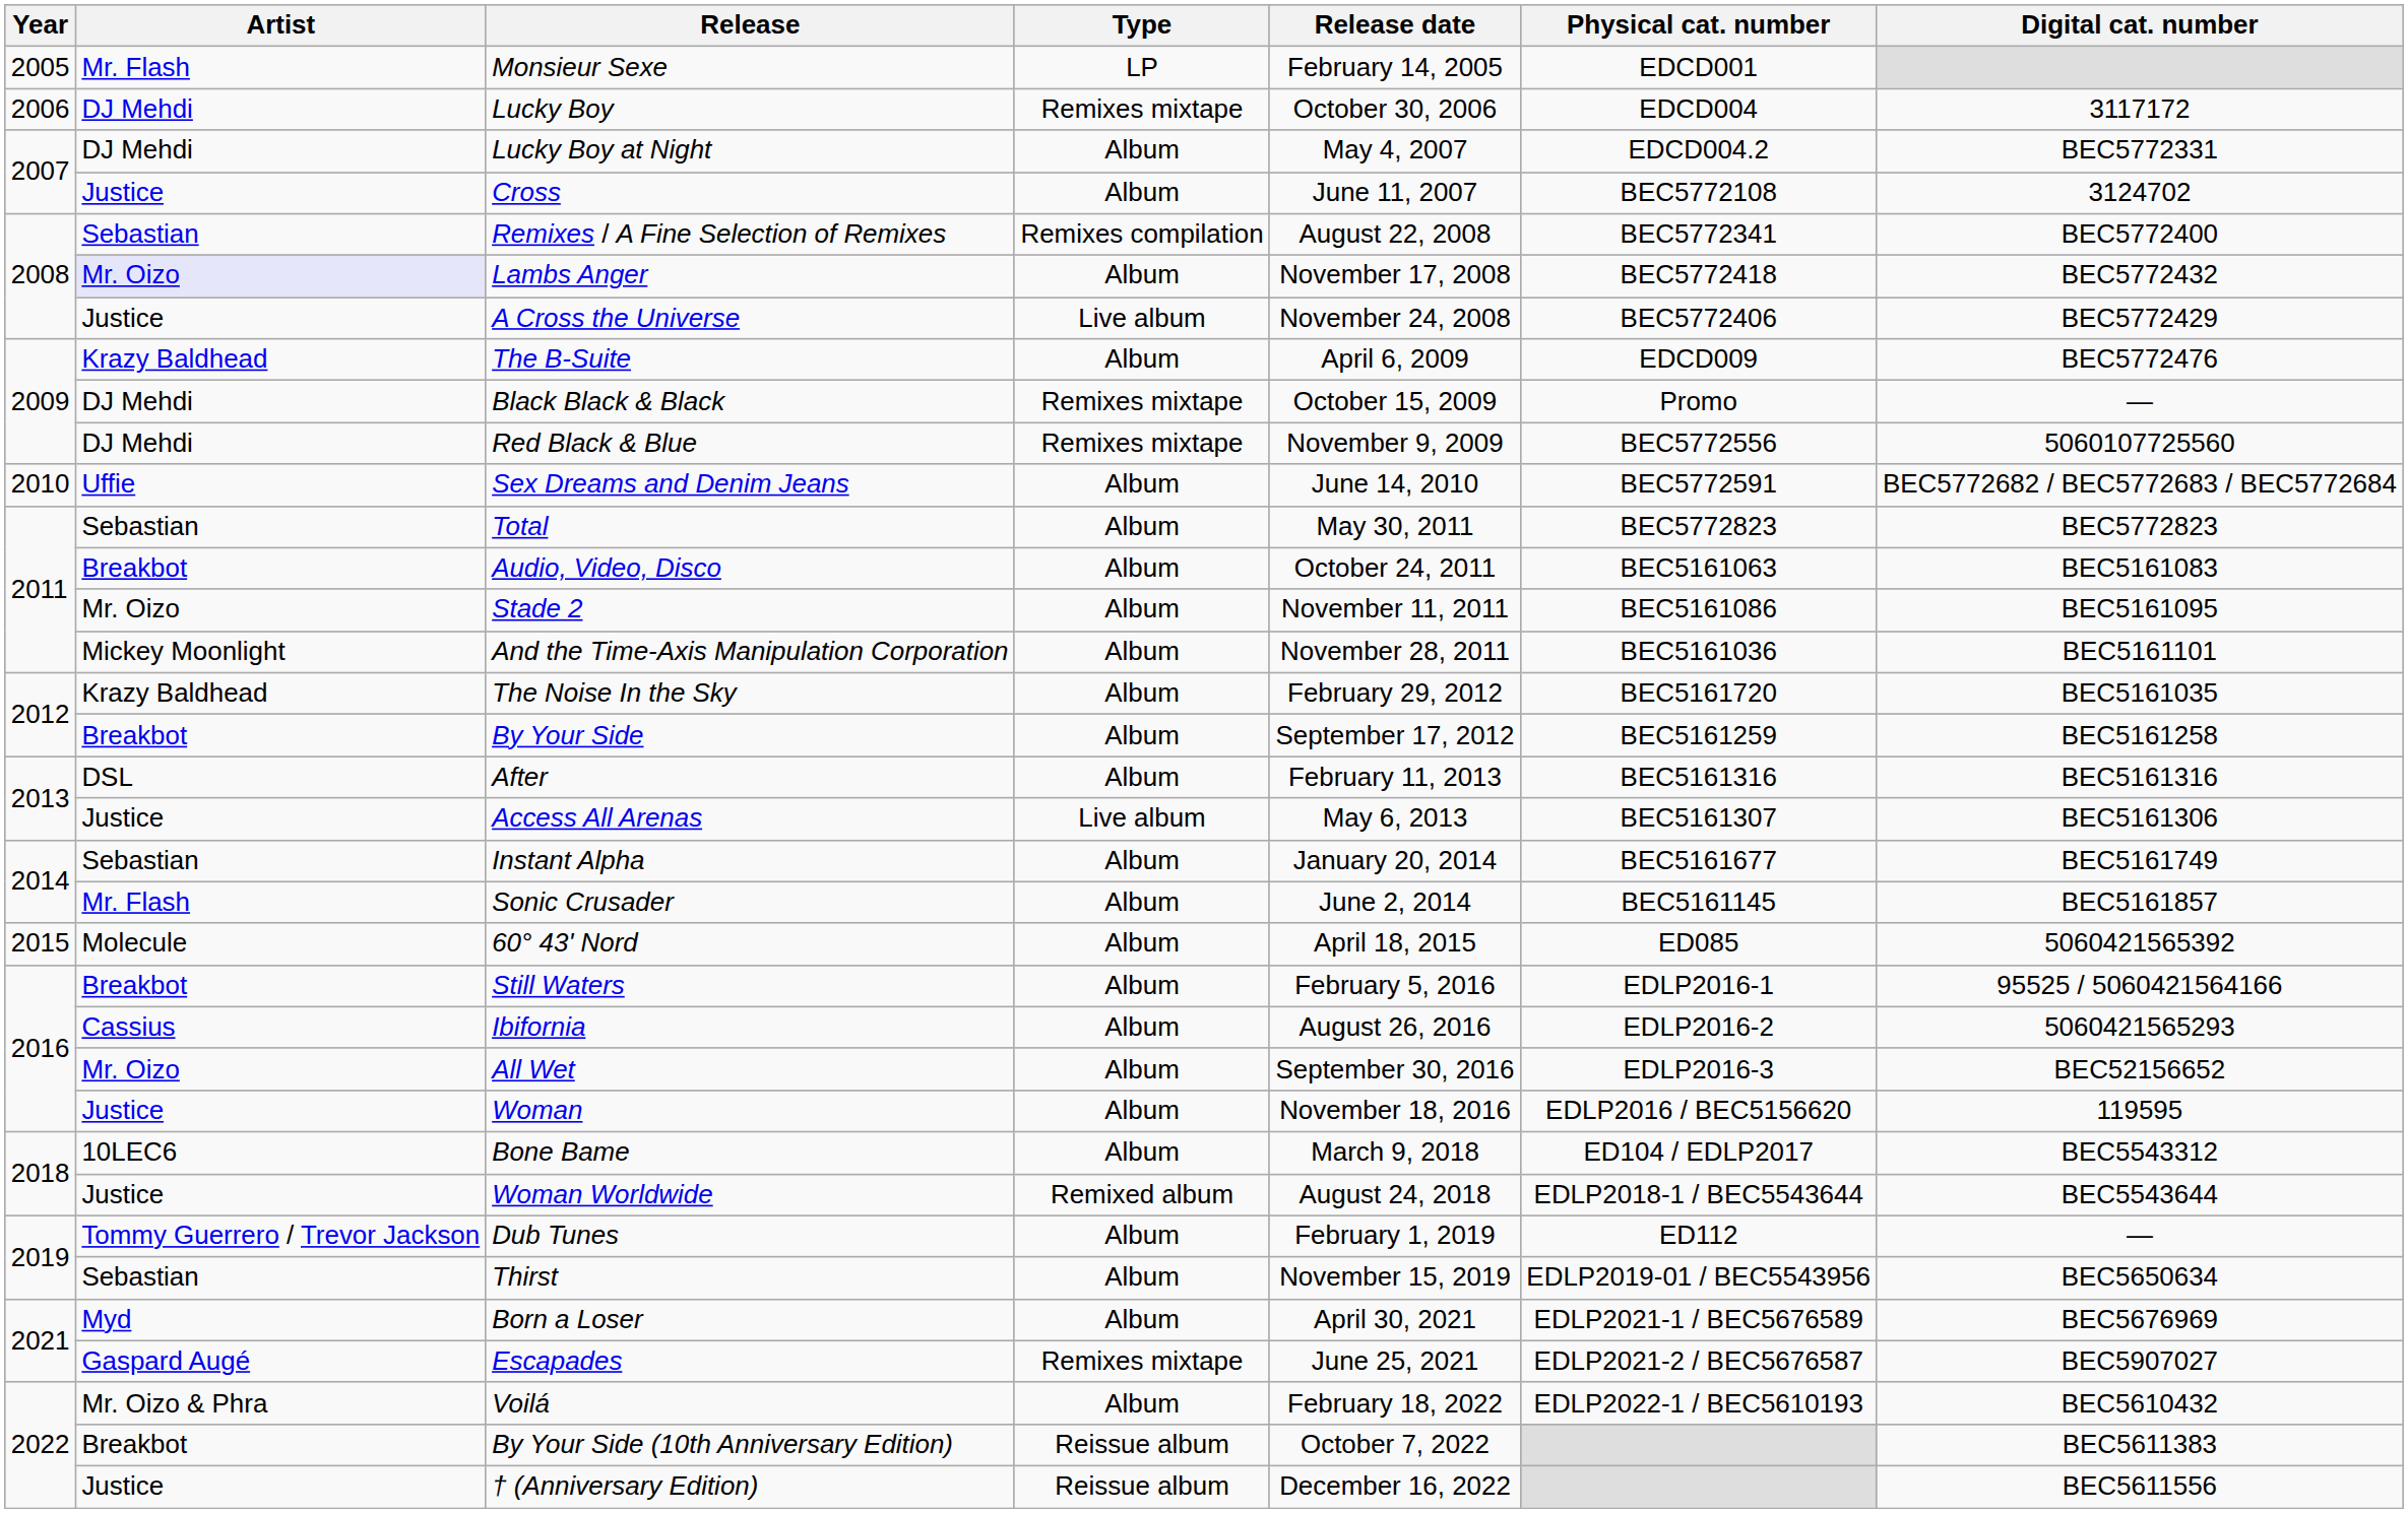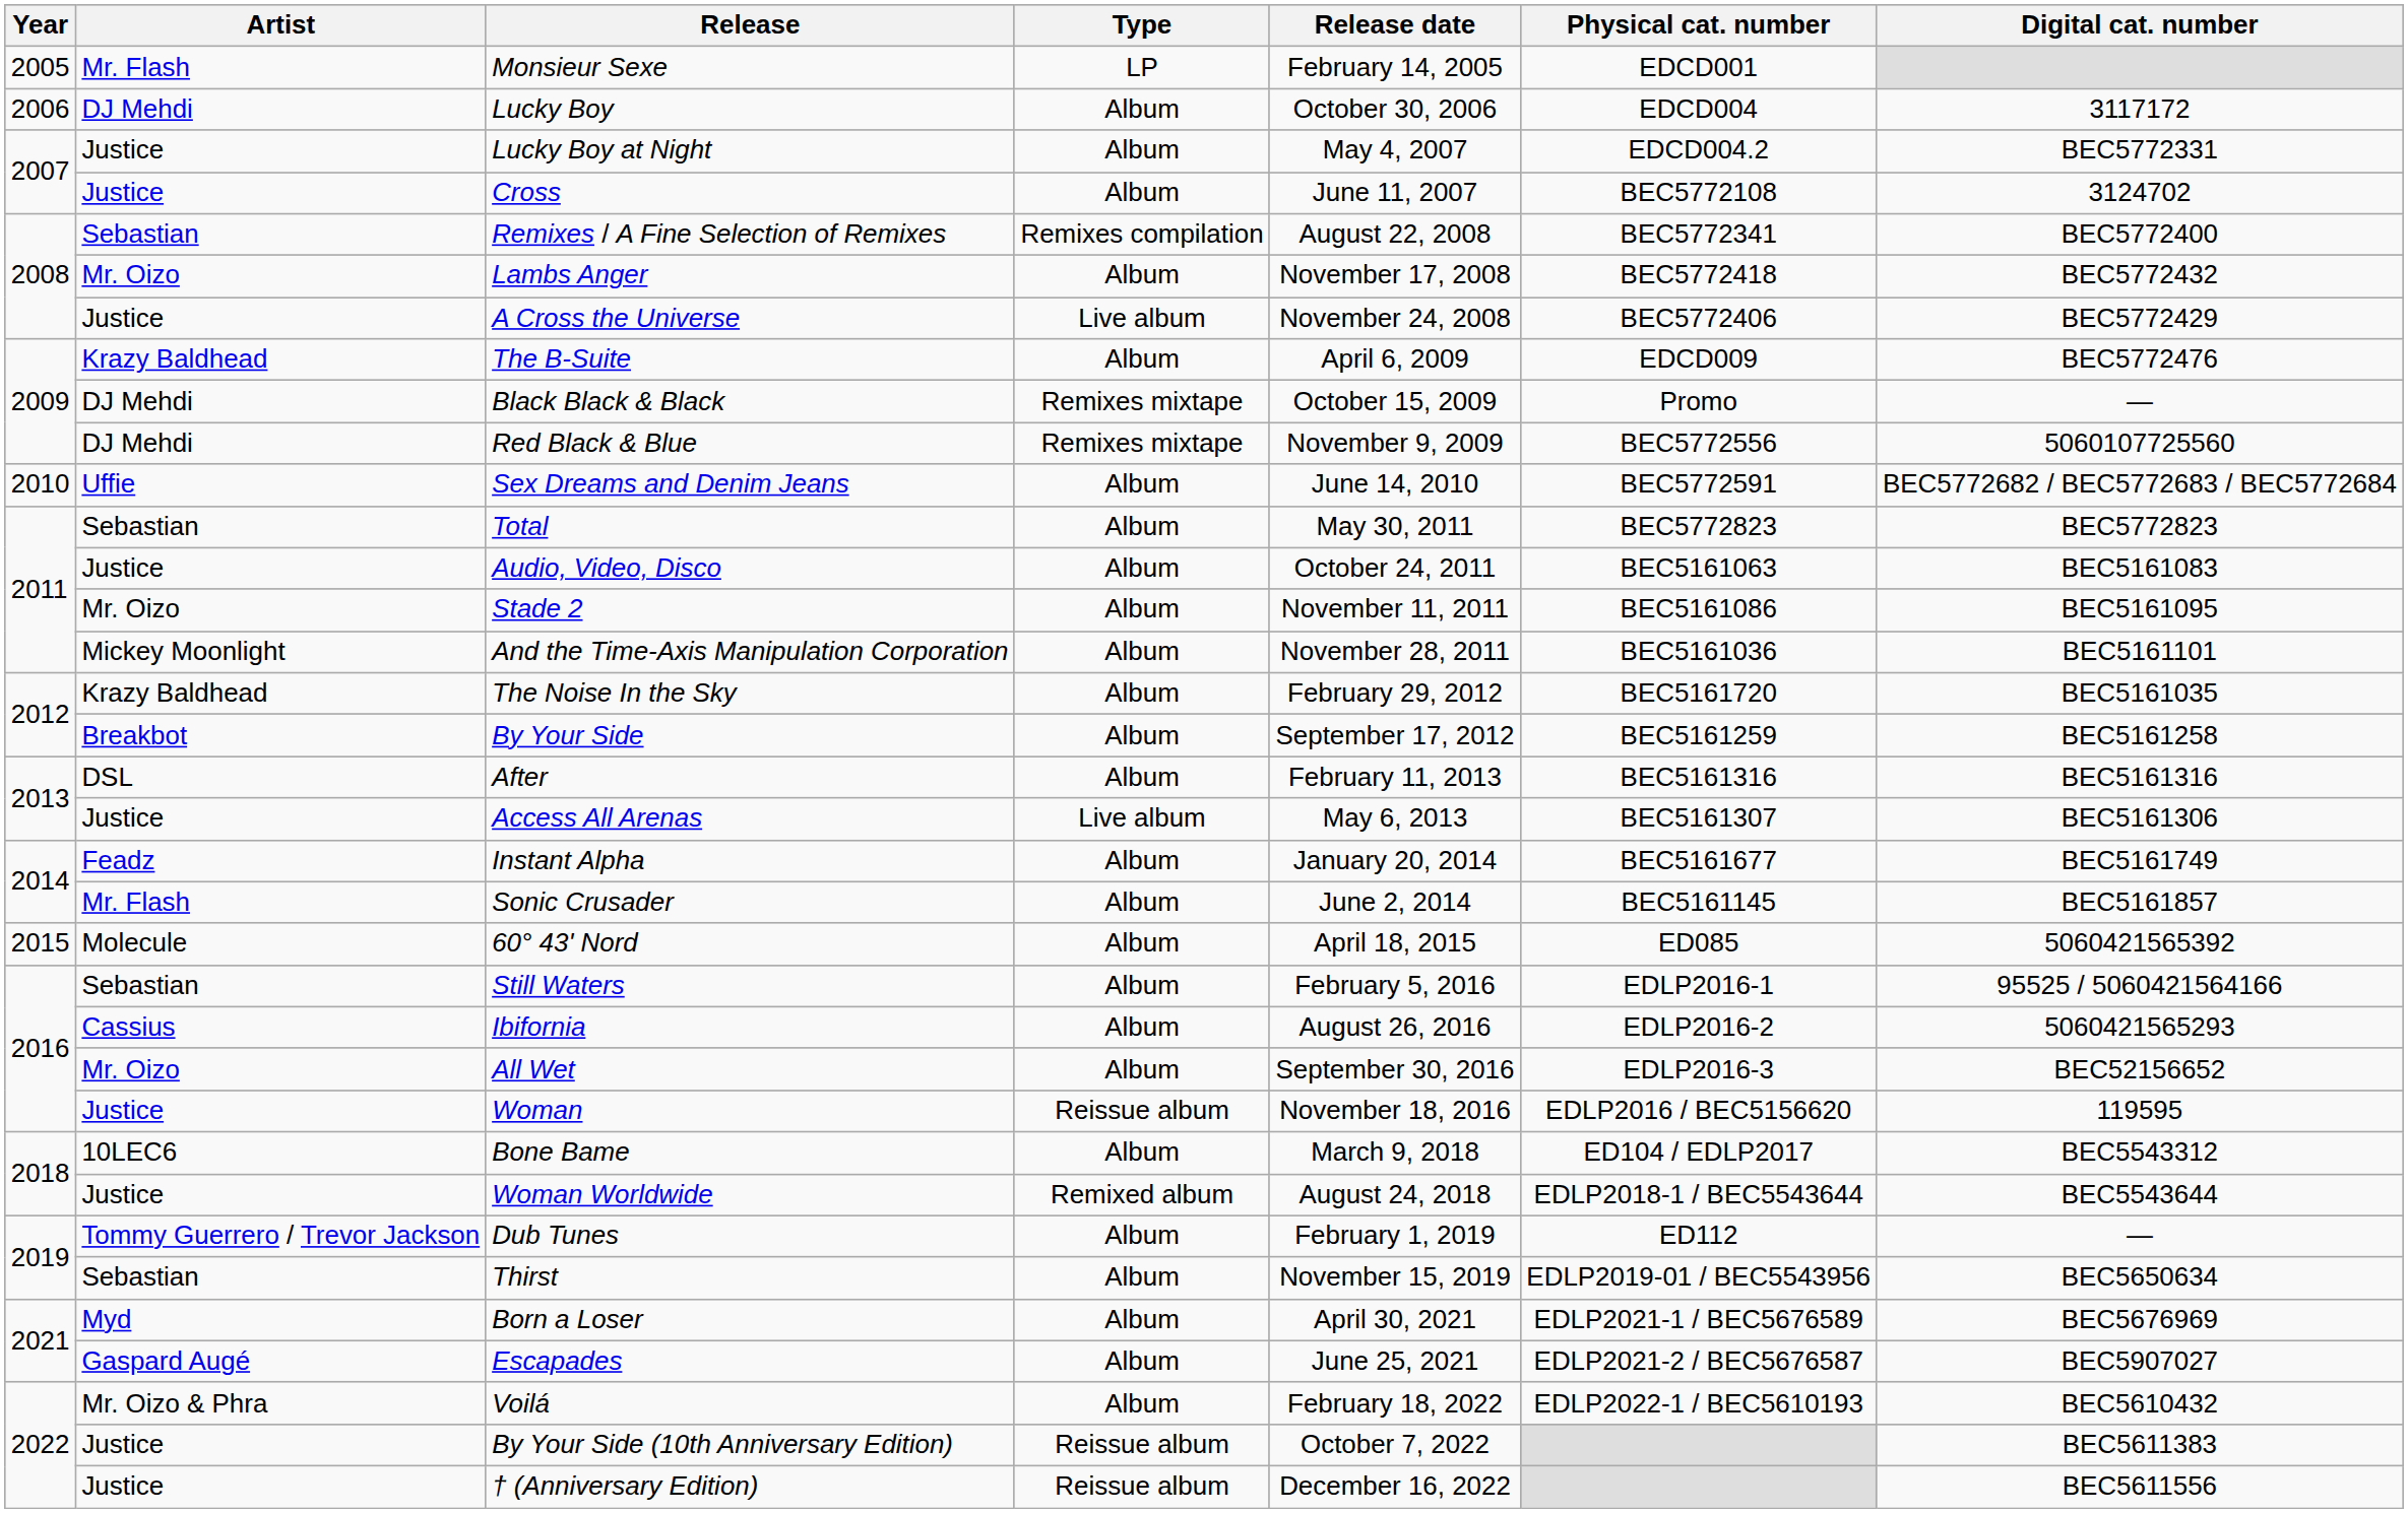Lucky Boy | Type: Remixes mixtape -> Album
Lucky Boy at Night | Artist: DJ Mehdi -> Justice
Lambs Anger | Artist: lavender background -> no background
Audio, Video, Disco | Artist: Breakbot -> Justice
Instant Alpha | Artist: Sebastian -> Feadz
Still Waters | Artist: Breakbot -> Sebastian
Woman | Type: Album -> Reissue album
Escapades | Type: Remixes mixtape -> Album
By Your Side (10th Anniversary Edition) | Artist: Breakbot -> Justice
